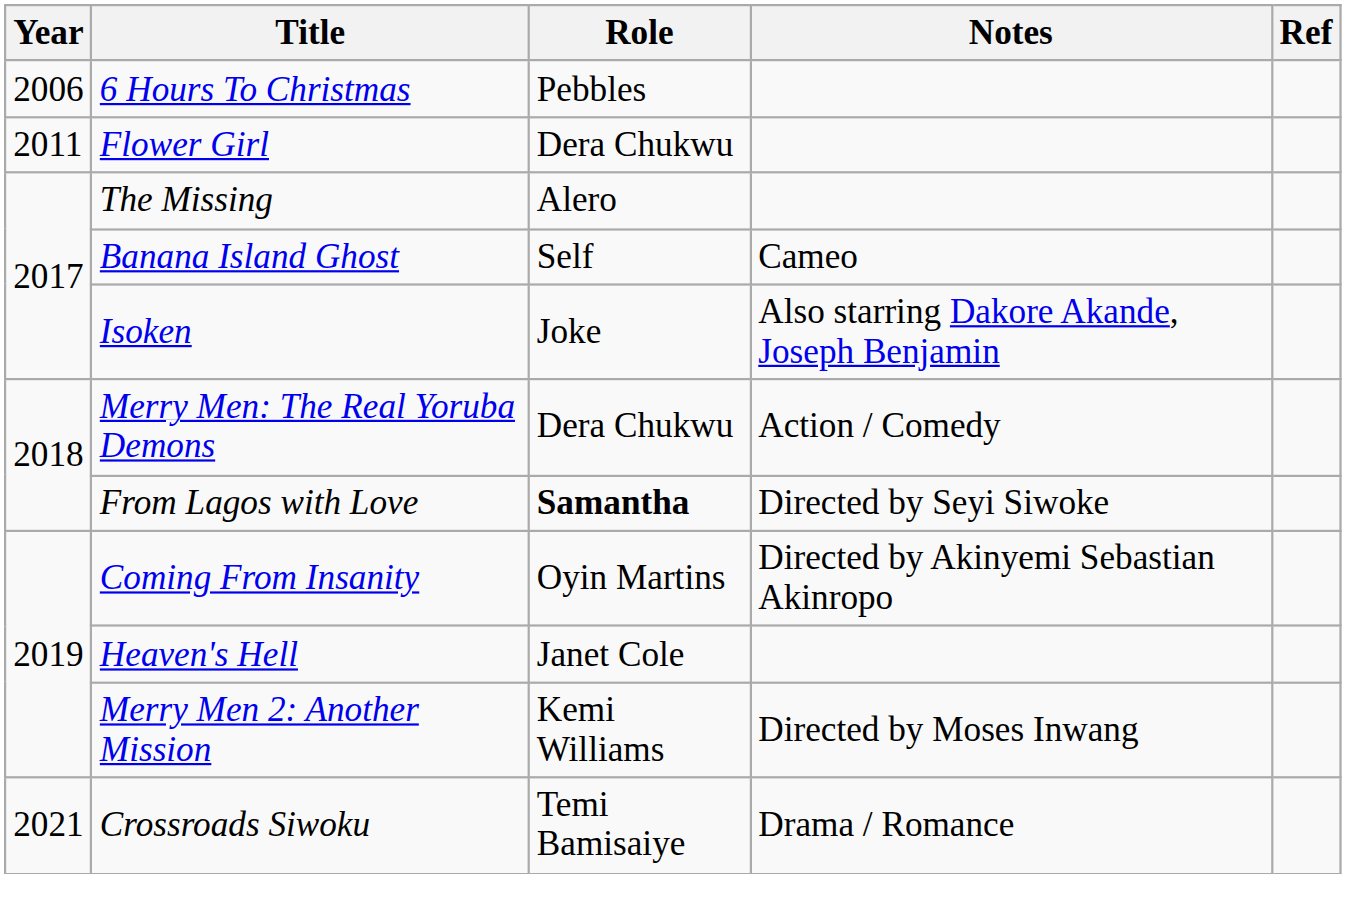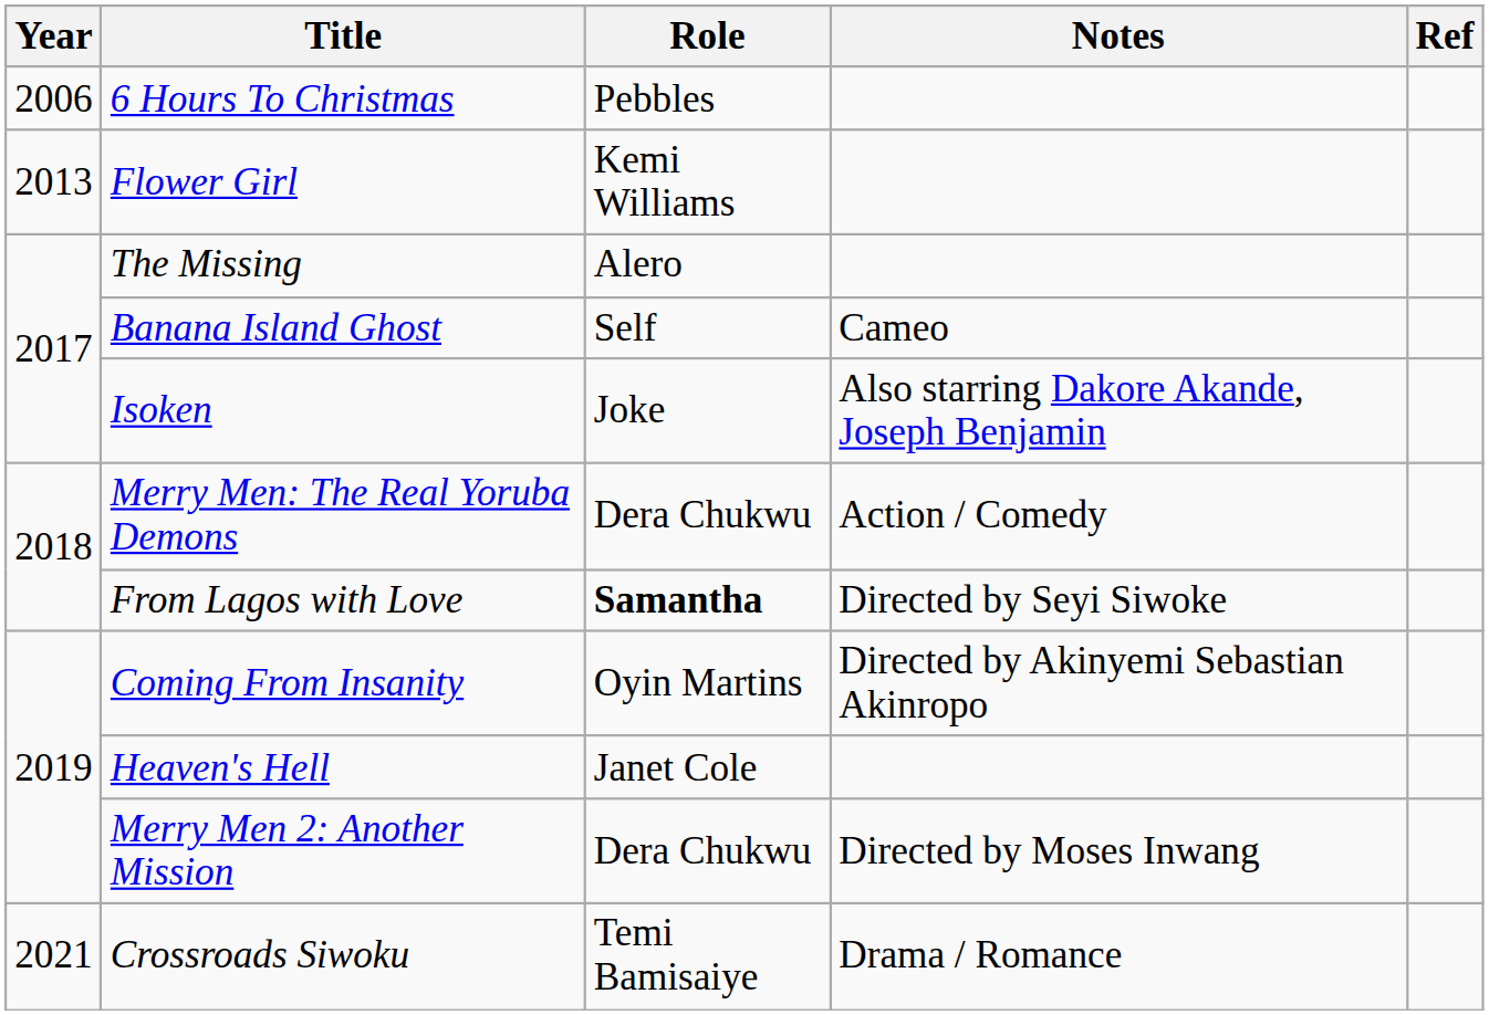Flower Girl | Year: 2011 -> 2013
Flower Girl | Role: Dera Chukwu -> Kemi Williams
Merry Men 2: Another Mission | Role: Kemi Williams -> Dera Chukwu
